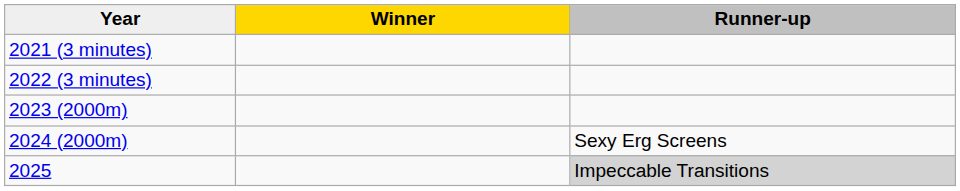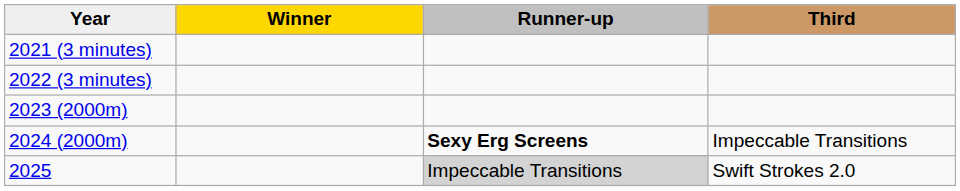+ column: Third | Impeccable Transitions | Swift Strokes 2.0
2024 (2000m) | Runner-up: normal -> bold
